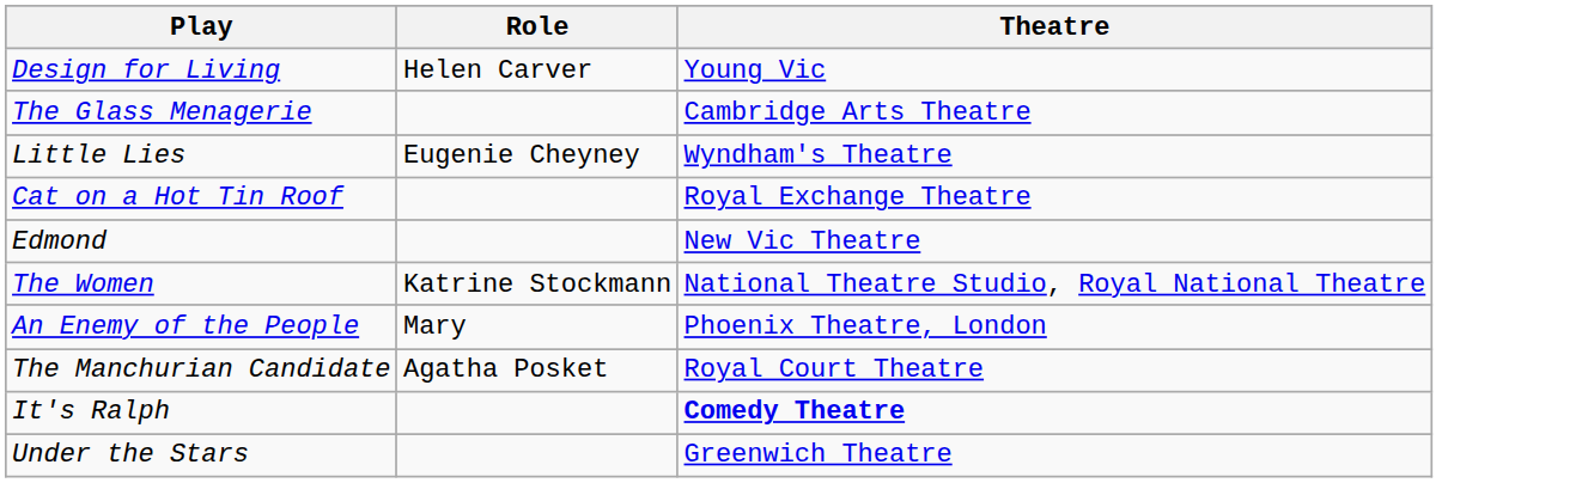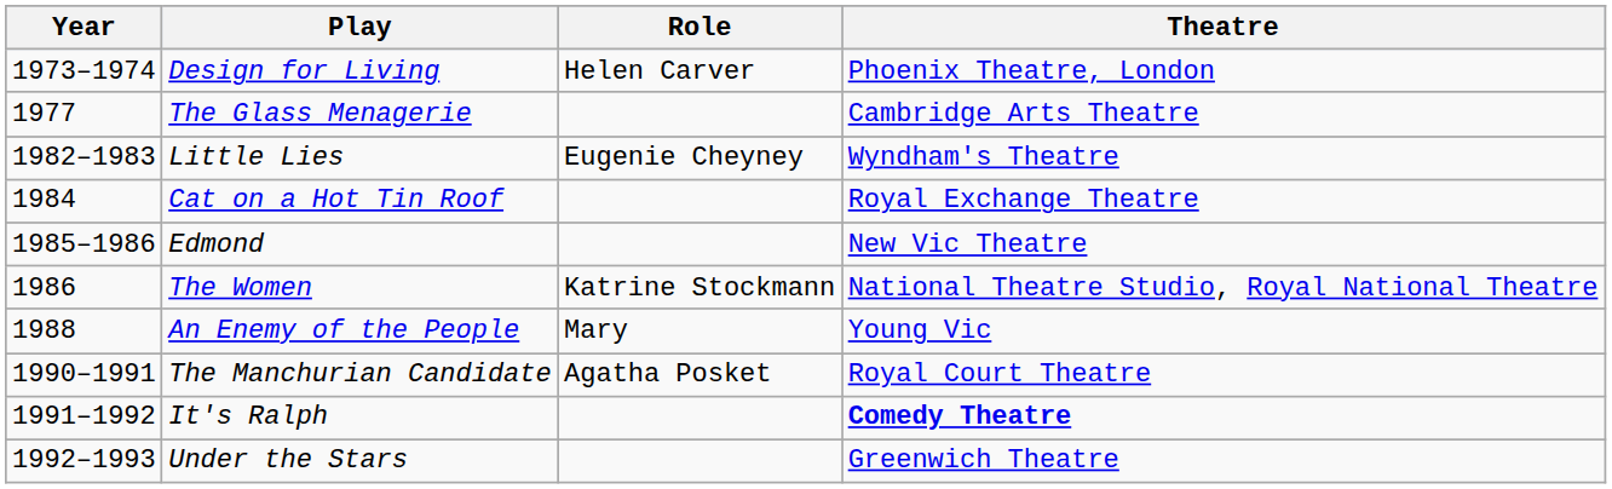+ column: Year | 1973–1974 | 1977 | 1982–1983 | 1984 | 1985–1986 | 1986 | 1988 | 1990–1991 | 1991–1992 | 1992–1993
Design for Living | Theatre: Young Vic -> Phoenix Theatre, London
An Enemy of the People | Theatre: Phoenix Theatre, London -> Young Vic
